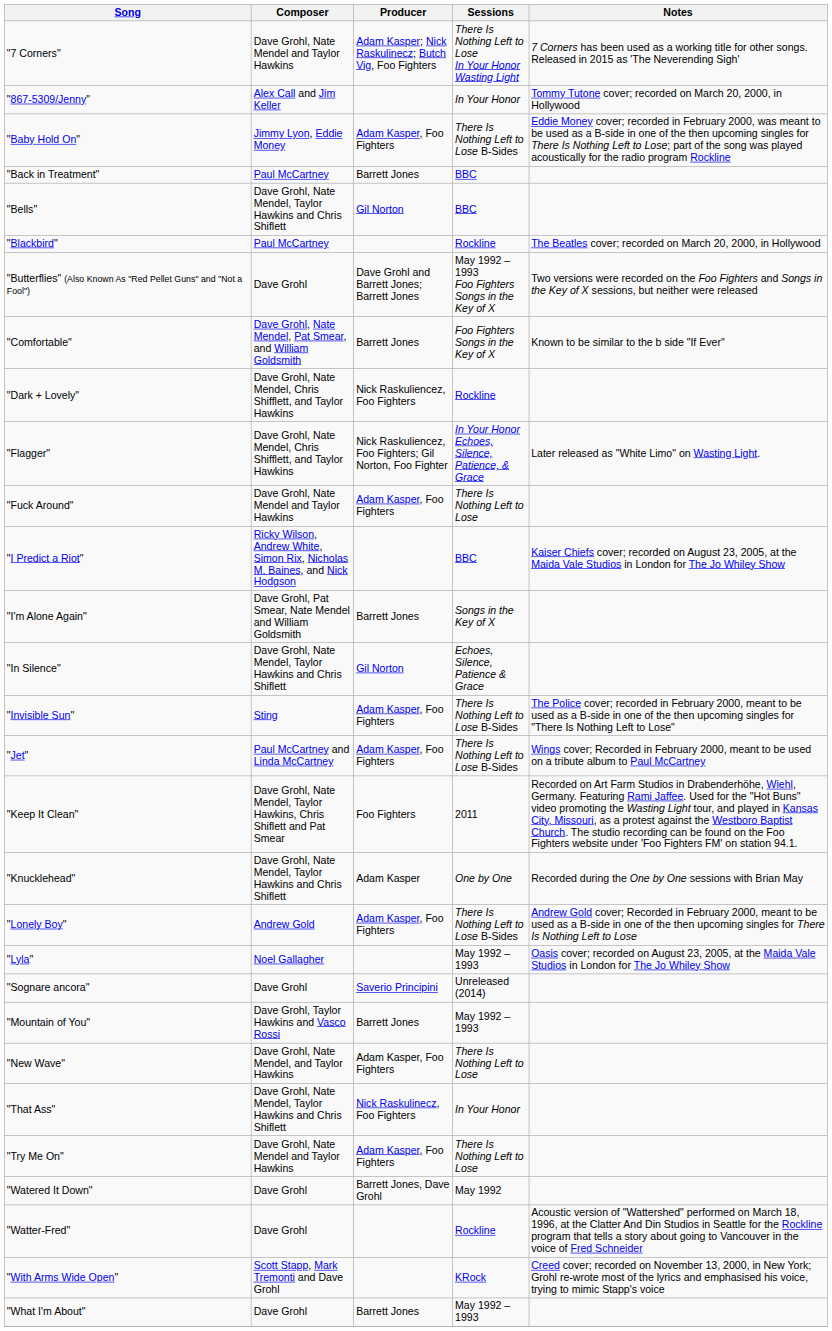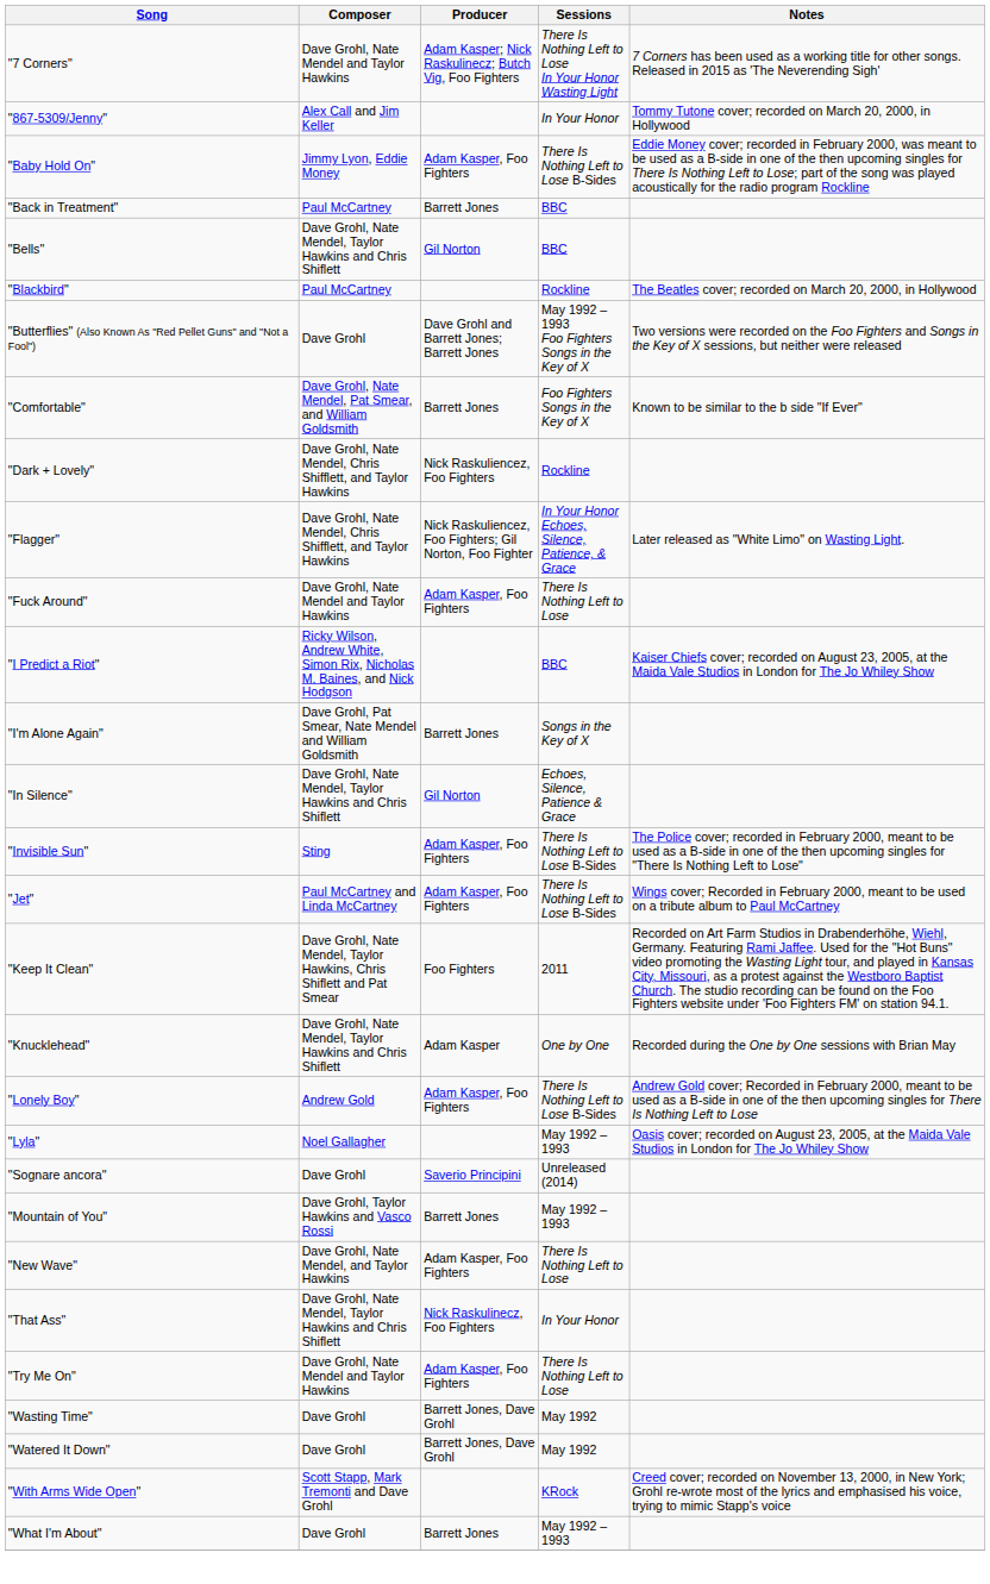+ row: "Wasting Time" | Dave Grohl | Barrett Jones, Dave Grohl | May 1992
- row: "Watter-Fred" | Dave Grohl | Rockline | Acoustic version of "Wattershed" performed on March 18, 1996, at the Clatter And Din Studios in Seattle for the Rockline program that tells a story about going to Vancouver in the voice of Fred Schneider
